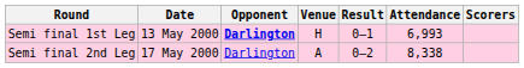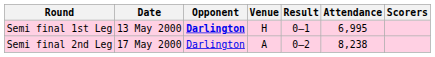Semi final 1st Leg | Attendance: 6,993 -> 6,995
Semi final 2nd Leg | Attendance: 8,338 -> 8,238
